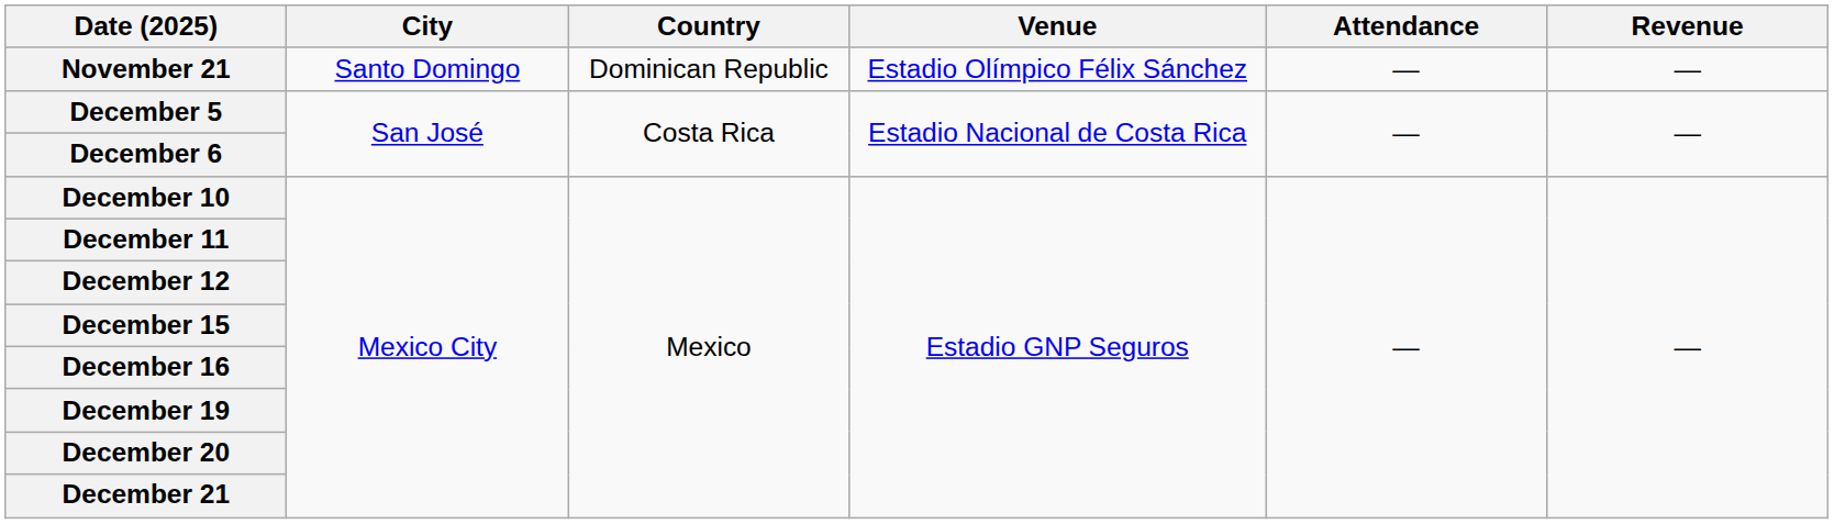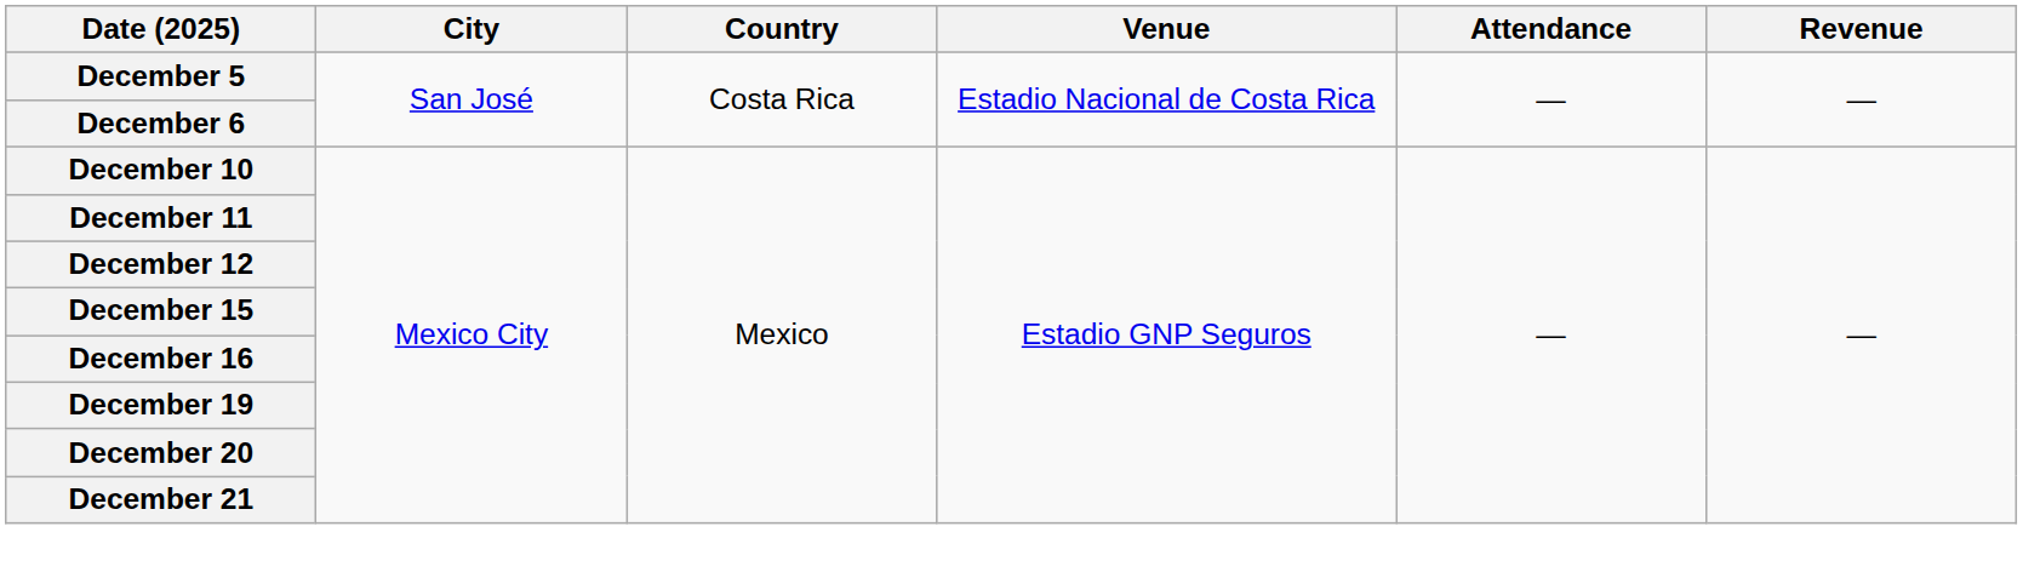- row: November 21 | Santo Domingo | Dominican Republic | Estadio Olímpico Félix Sánchez | — | —
